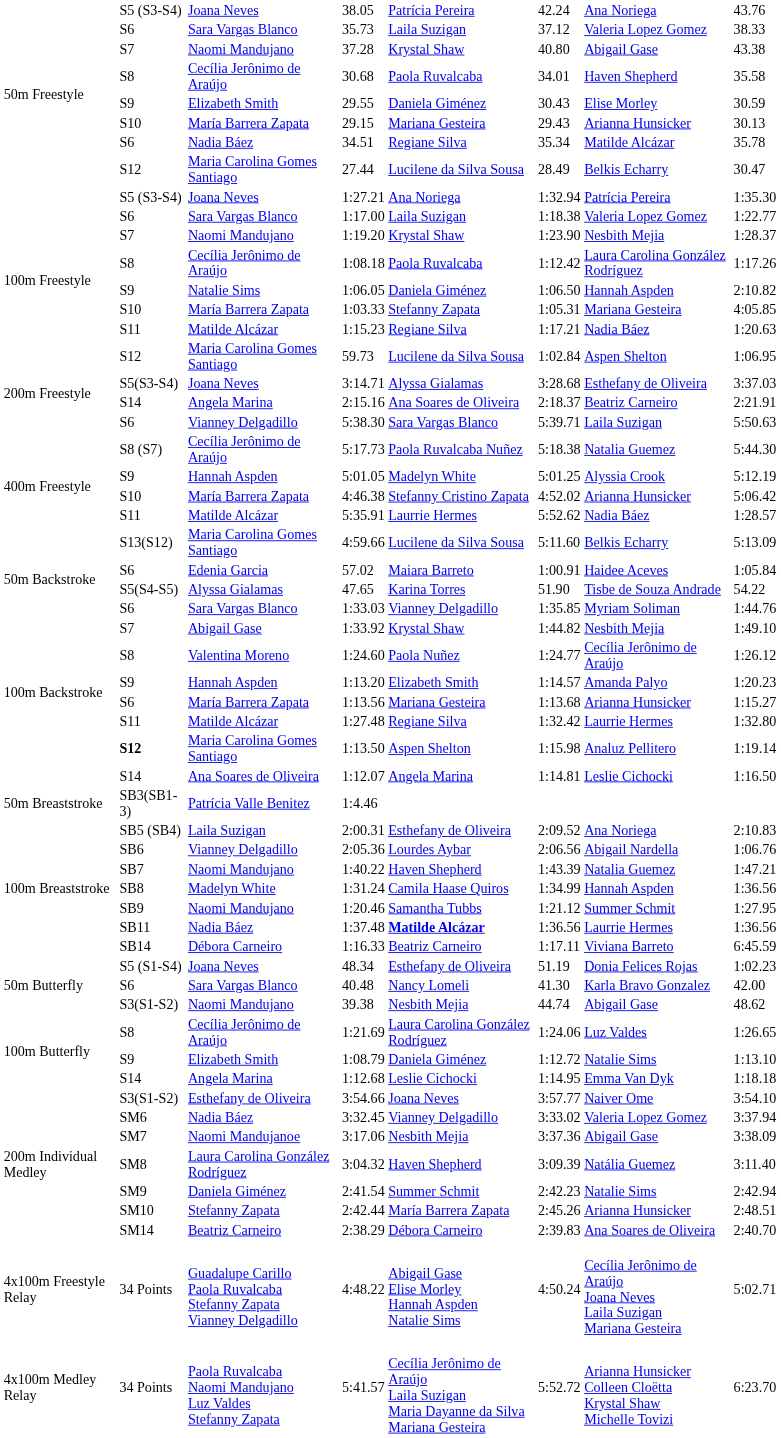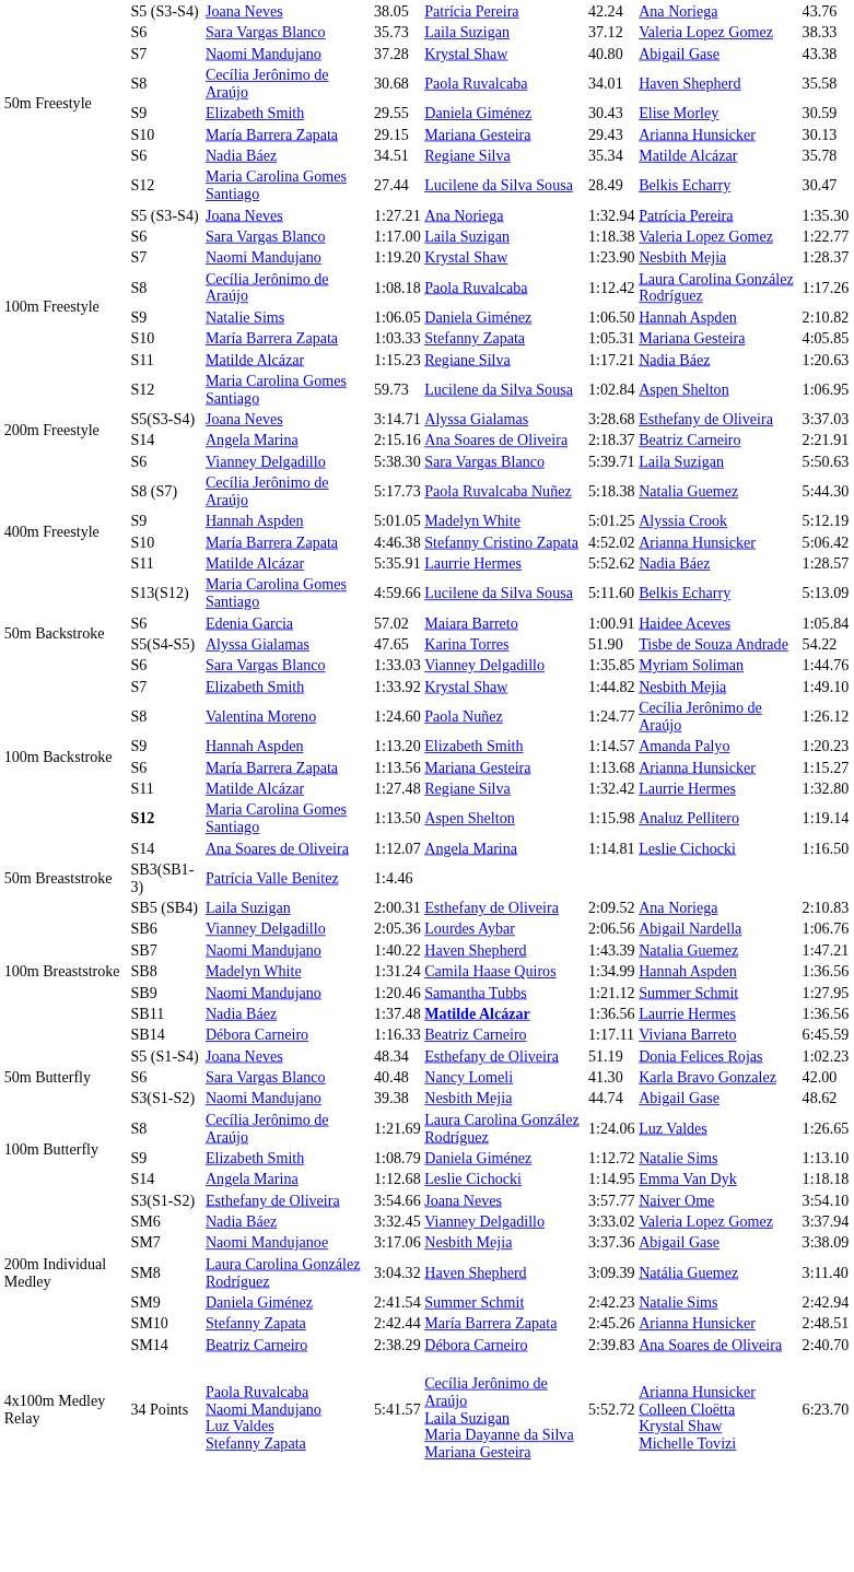1:33.92 | column 3: Abigail Gase -> Elizabeth Smith
- row: 4x100m Freestyle Relay | 34 Points | Guadalupe Carillo Paola Ruvalcaba Stefanny Zapata Vianney Delgadillo | 4:48.22 | Abigail Gase Elise Morley Hannah Aspden Natalie Sims | 4:50.24 | Cecília Jerônimo de Araújo Joana Neves Laila Suzigan Mariana Gesteira | 5:02.71
